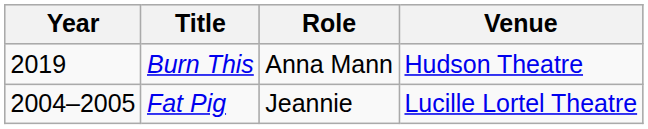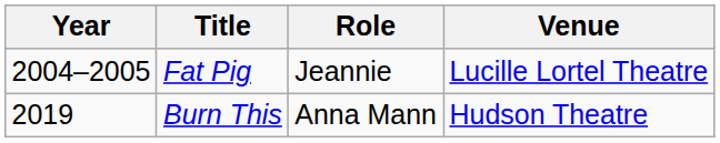rows swapped: Fat Pig <-> Burn This
